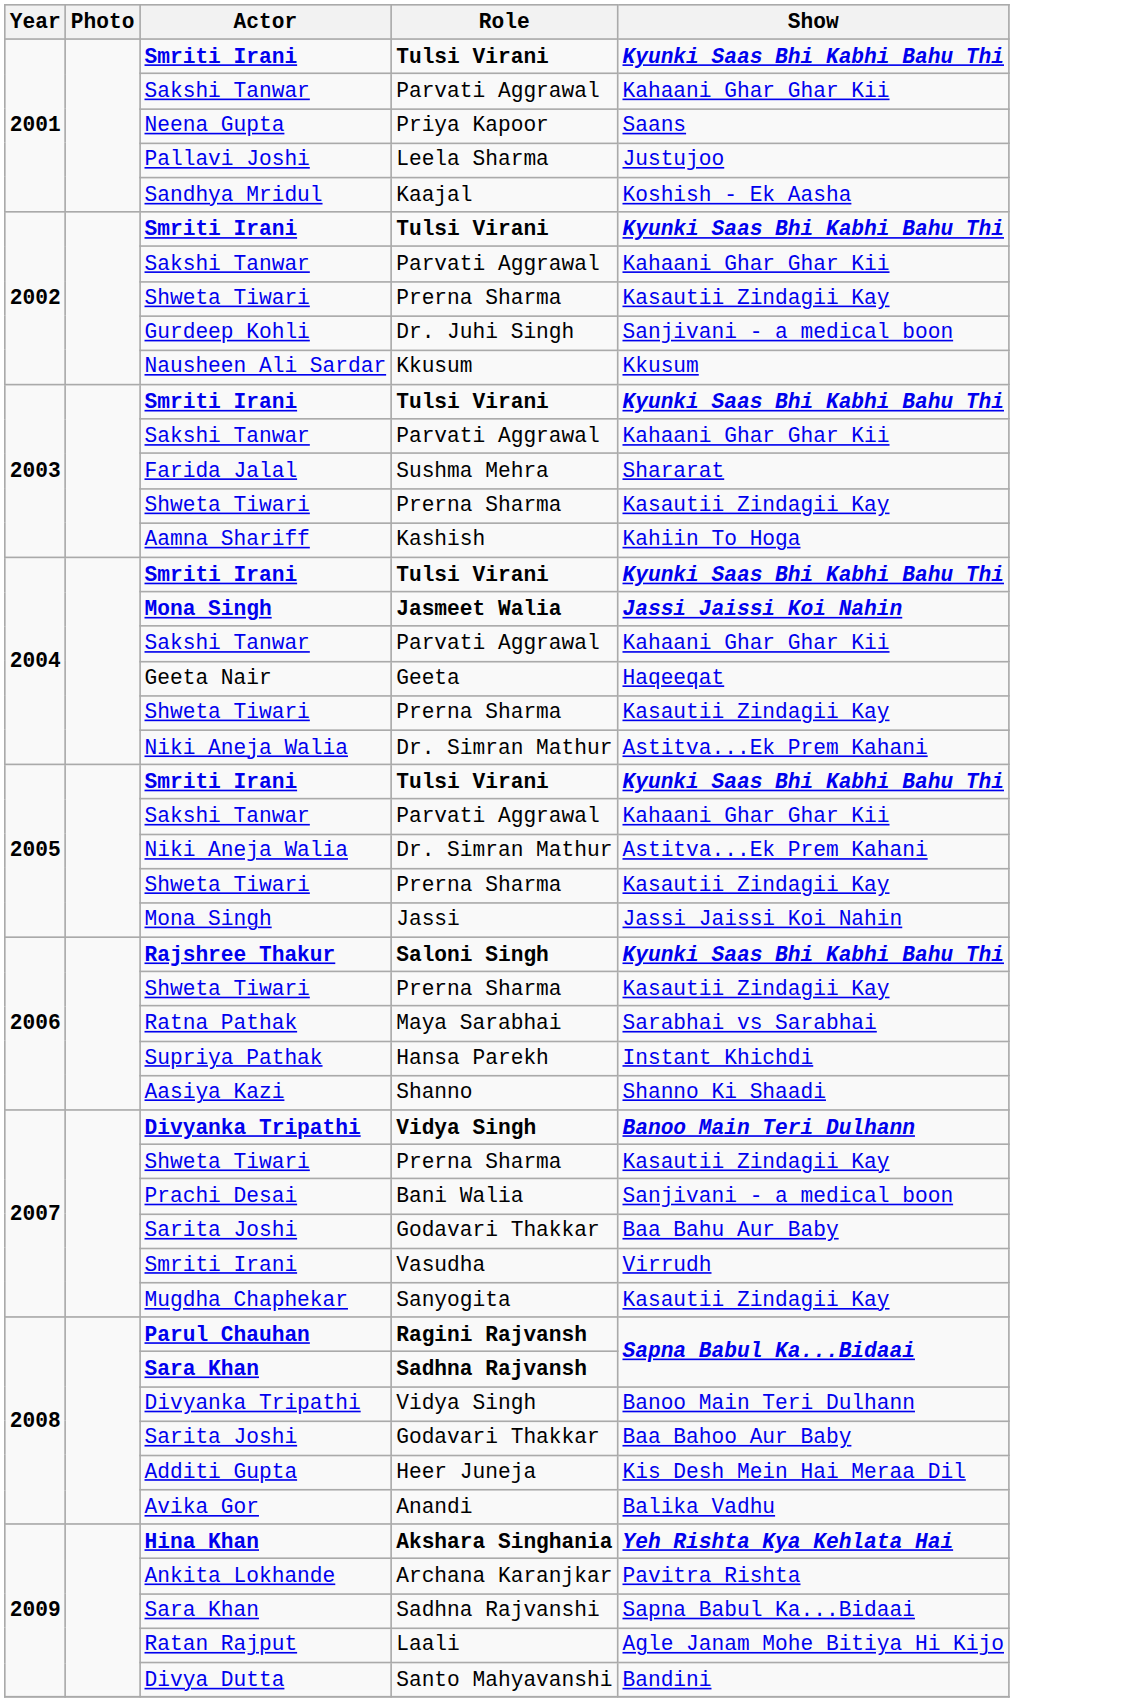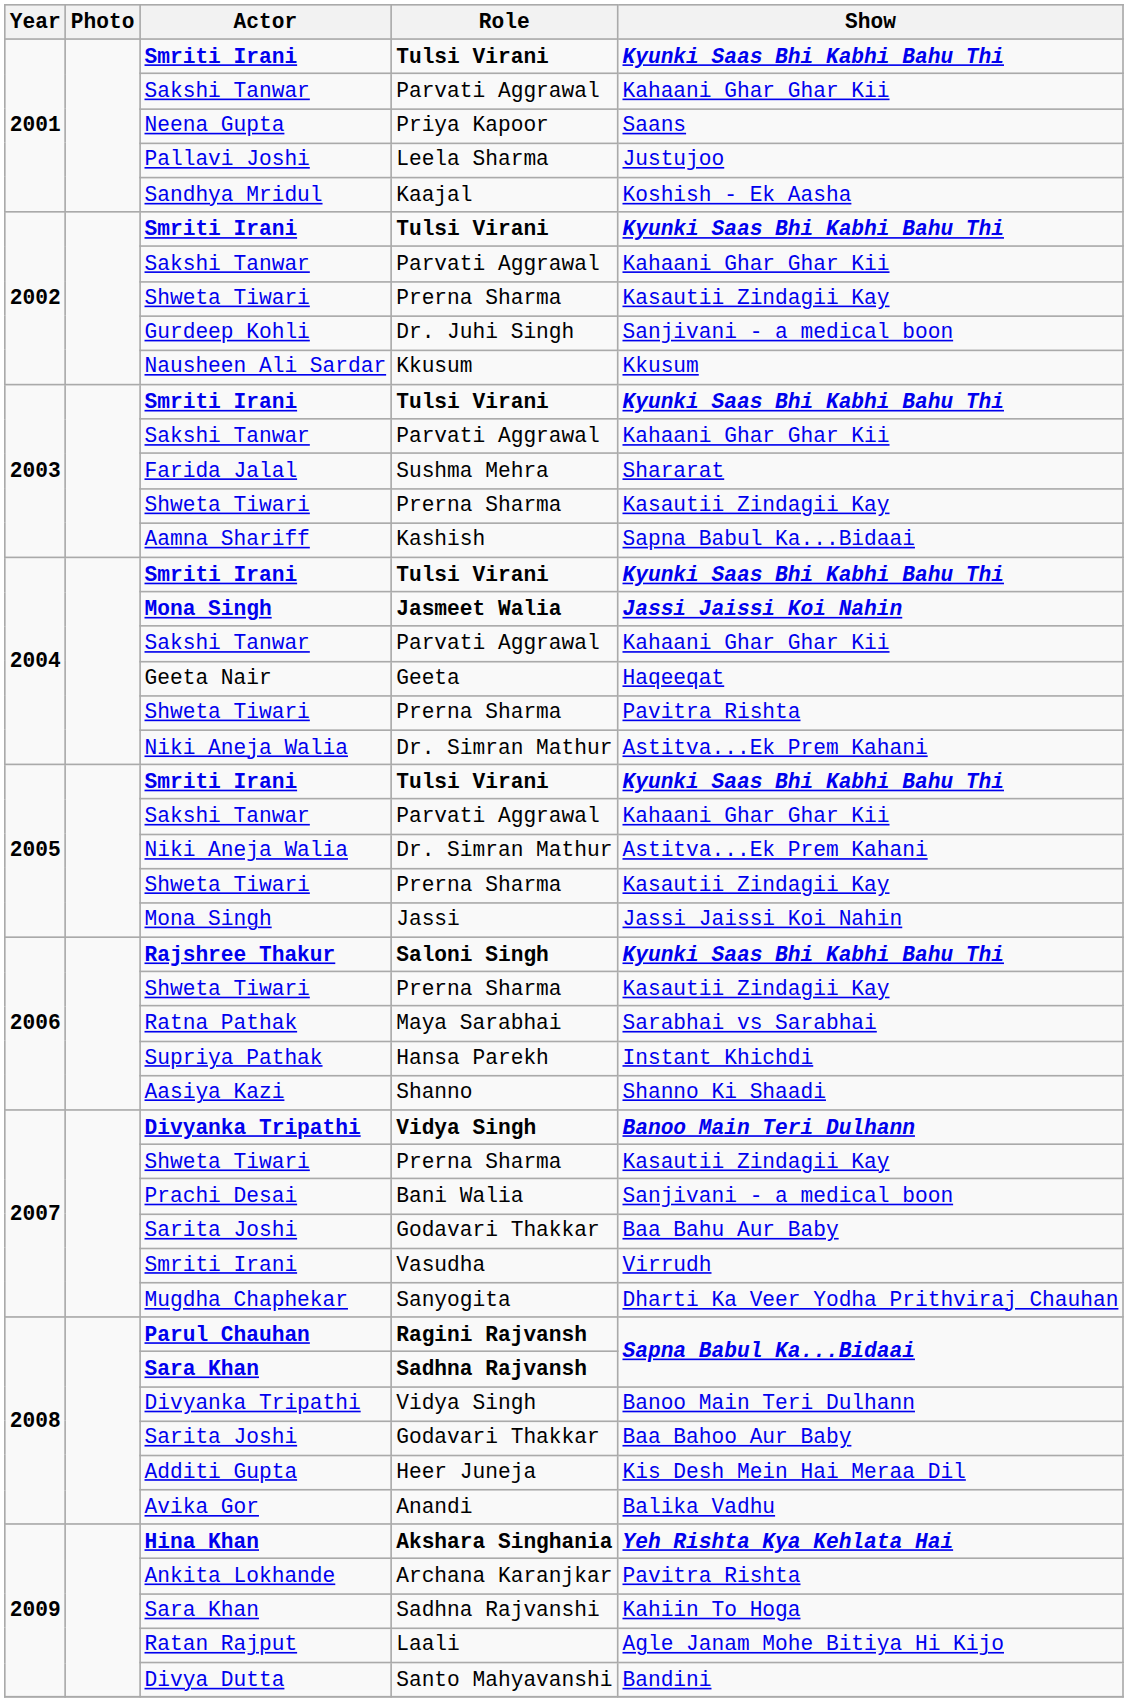Kashish | Show: Kahiin To Hoga -> Sapna Babul Ka...Bidaai
2004 / Prerna Sharma | Show: Kasautii Zindagii Kay -> Pavitra Rishta
Sanyogita | Show: Kasautii Zindagii Kay -> Dharti Ka Veer Yodha Prithviraj Chauhan
Sadhna Rajvanshi | Show: Sapna Babul Ka...Bidaai -> Kahiin To Hoga
